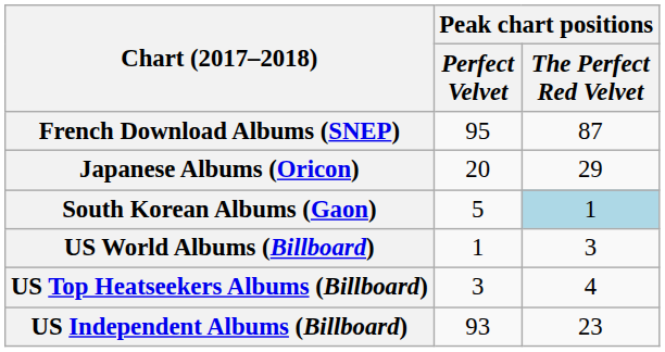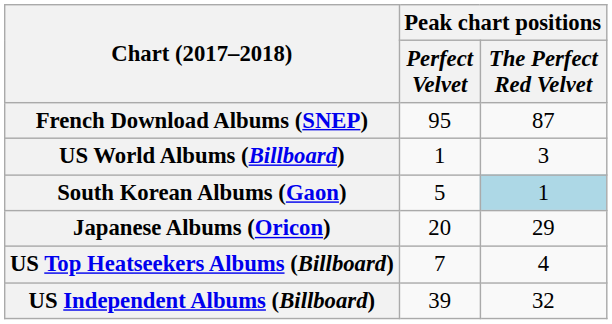rows swapped: Japanese Albums (Oricon) <-> US World Albums (Billboard)
US Top Heatseekers Albums (Billboard) | Peak chart positions / Perfect Velvet: 3 -> 7
US Independent Albums (Billboard) | Peak chart positions / Perfect Velvet: 93 -> 39
US Independent Albums (Billboard) | Peak chart positions / The Perfect Red Velvet: 23 -> 32
